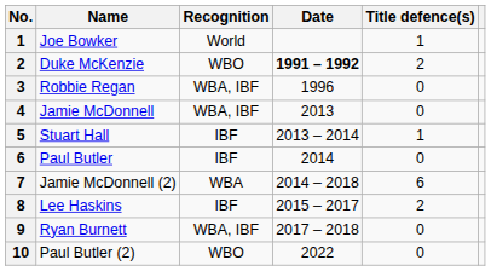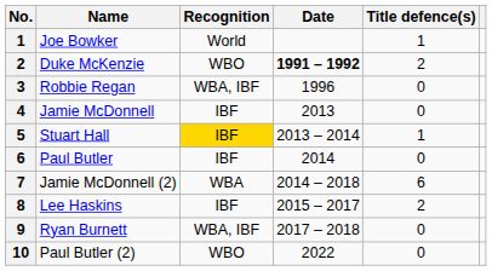Jamie McDonnell | Recognition: WBA, IBF -> IBF
Stuart Hall | Recognition: no background -> gold background
